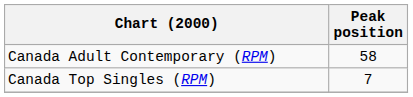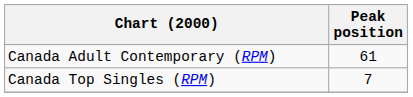Canada Adult Contemporary (RPM) | Peak position: 58 -> 61
